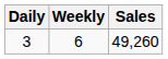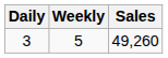3 | Weekly: 6 -> 5
